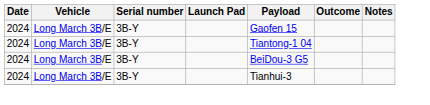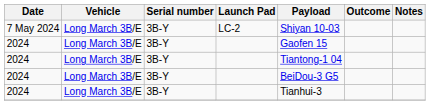+ row: 7 May 2024 | Long March 3B/E | 3B-Y | LC-2 | Shiyan 10-03
